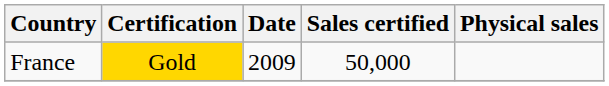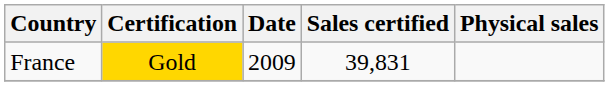France | Sales certified: 50,000 -> 39,831
